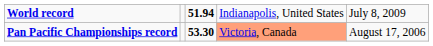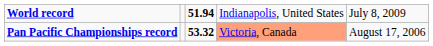Pan Pacific Championships record | column 3: 53.30 -> 53.32
